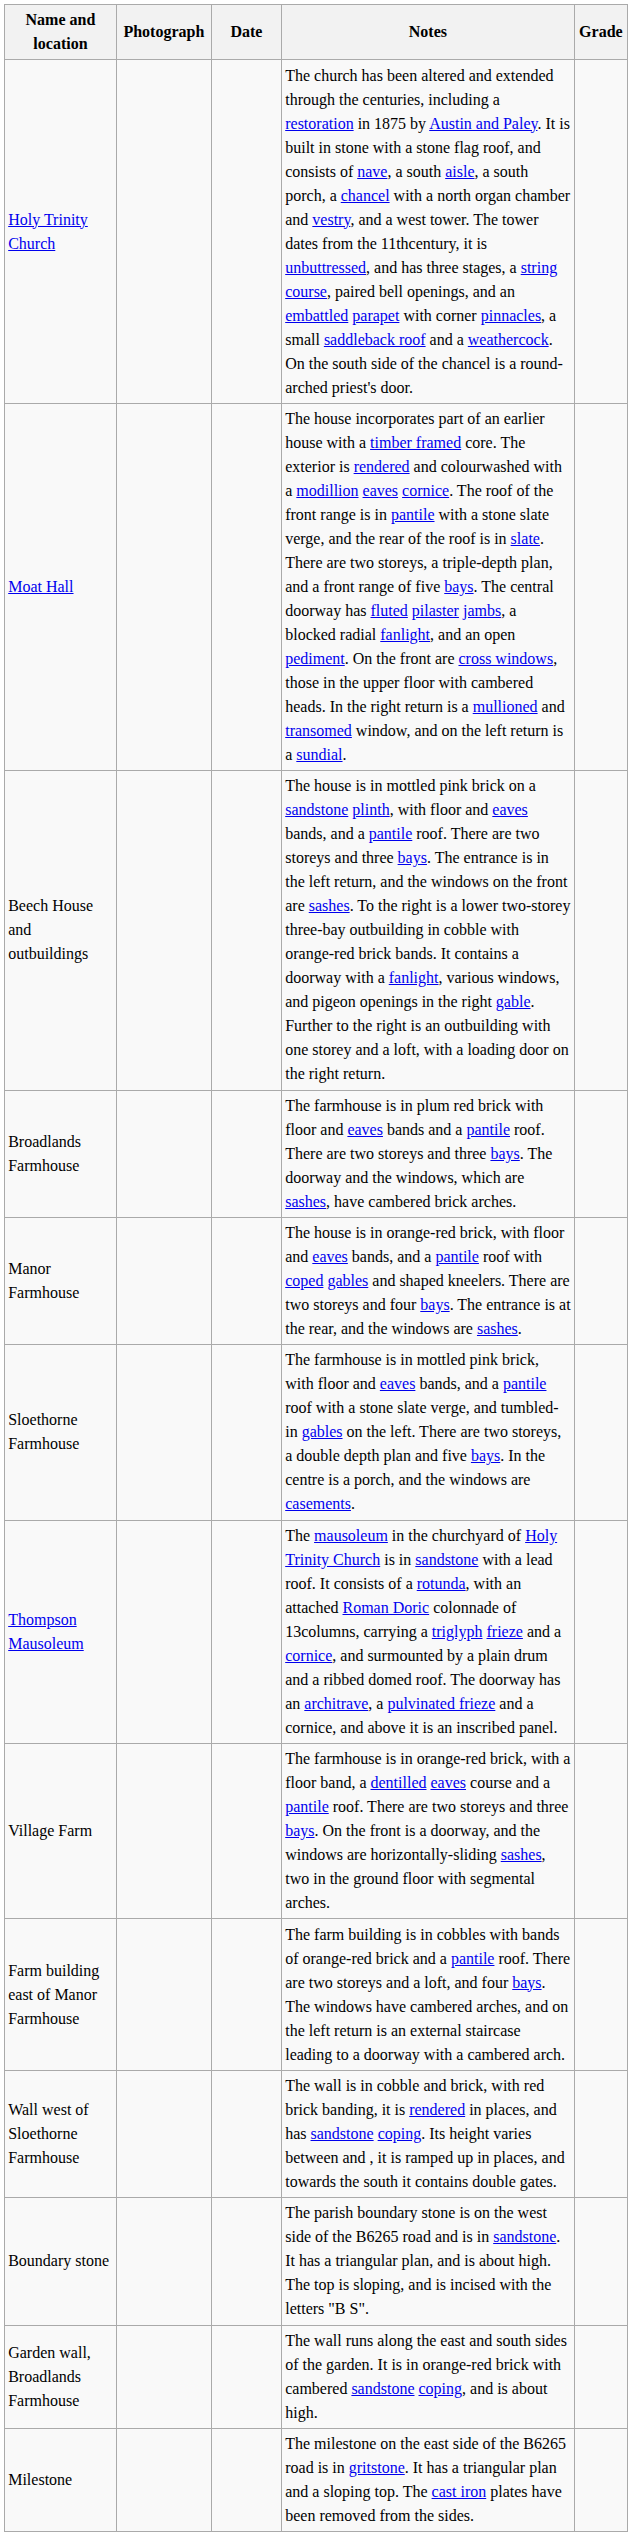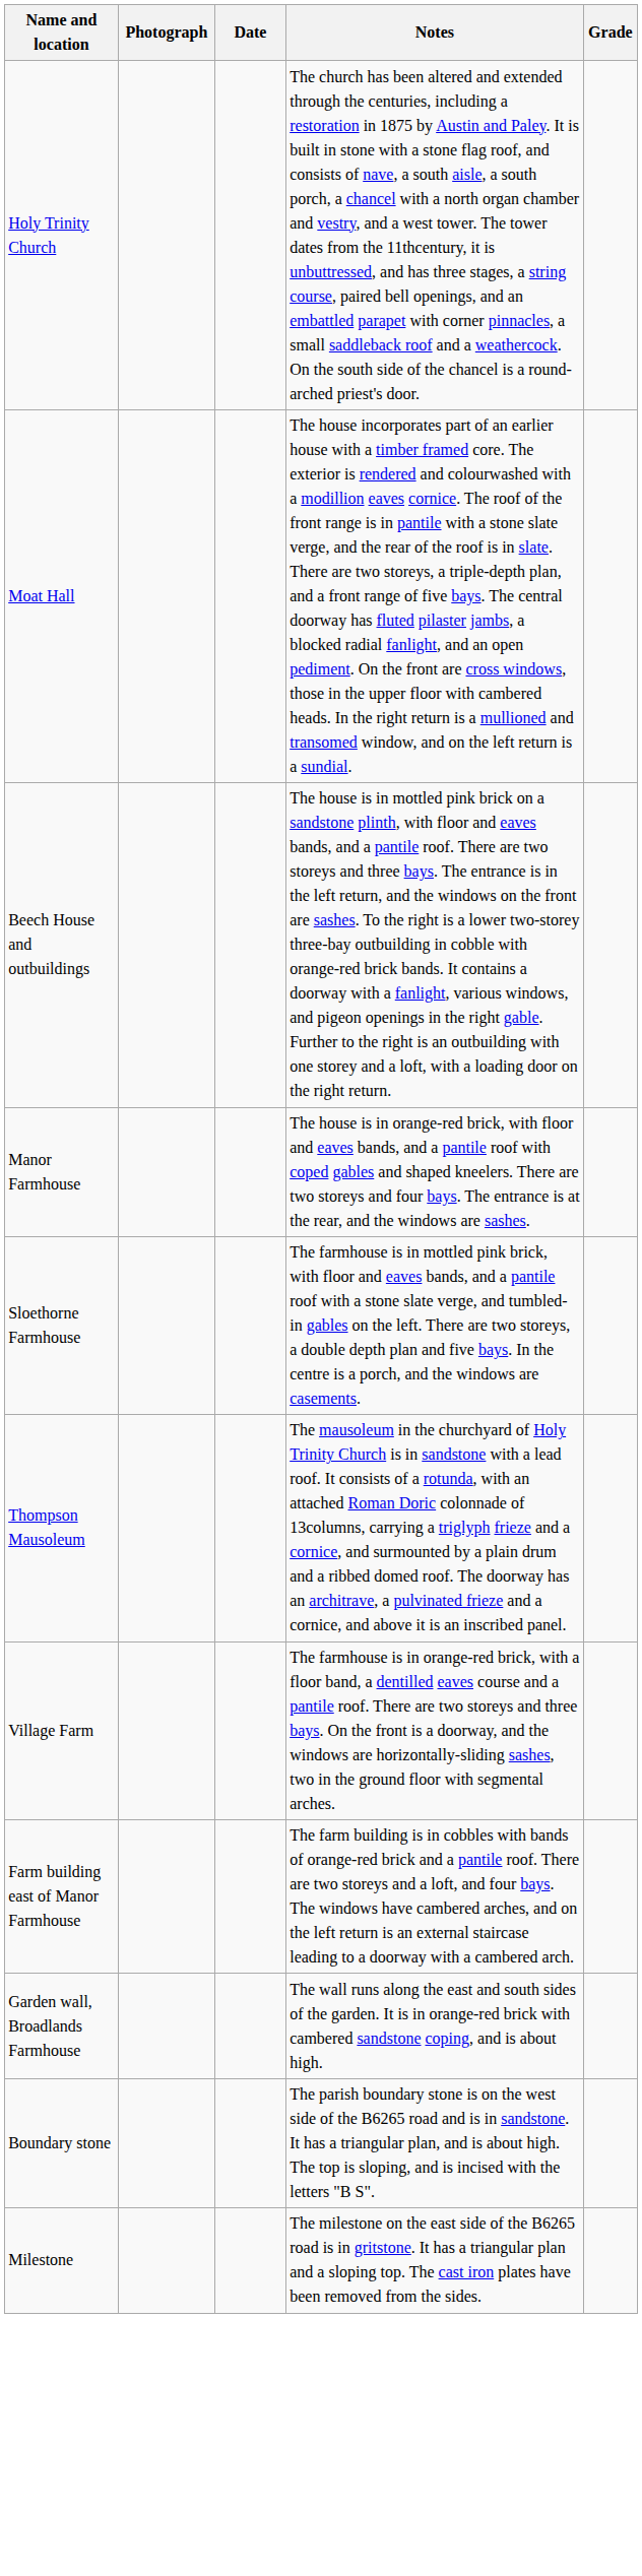- row: Broadlands Farmhouse | The farmhouse is in plum red brick with floor and eaves bands and a pantile roof. There are two storeys and three bays. The doorway and the windows, which are sashes, have cambered brick arches.
- row: Wall west of Sloethorne Farmhouse | The wall is in cobble and brick, with red brick banding, it is rendered in places, and has sandstone coping. Its height varies between and , it is ramped up in places, and towards the south it contains double gates.
rows swapped: Boundary stone <-> Garden wall, Broadlands Farmhouse
